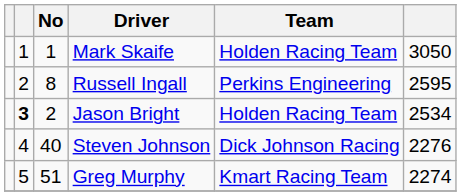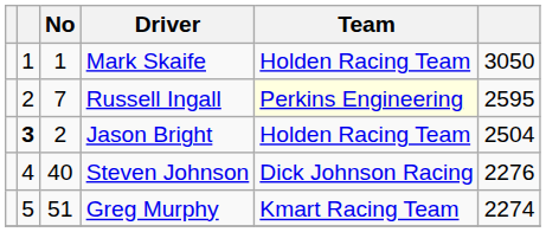Russell Ingall | No: 8 -> 7
Russell Ingall | Team: no background -> lightyellow background
Jason Bright | column 6: 2534 -> 2504
